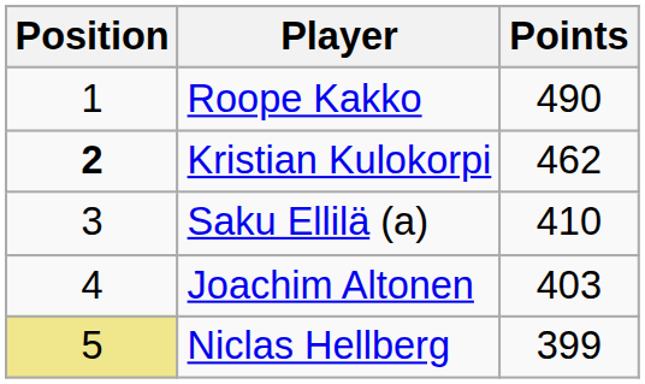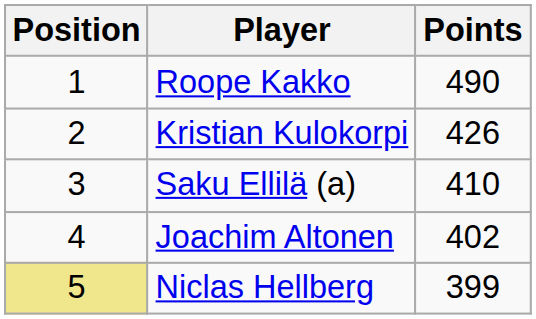Kristian Kulokorpi | Position: bold -> normal
Kristian Kulokorpi | Points: 462 -> 426
Joachim Altonen | Points: 403 -> 402
